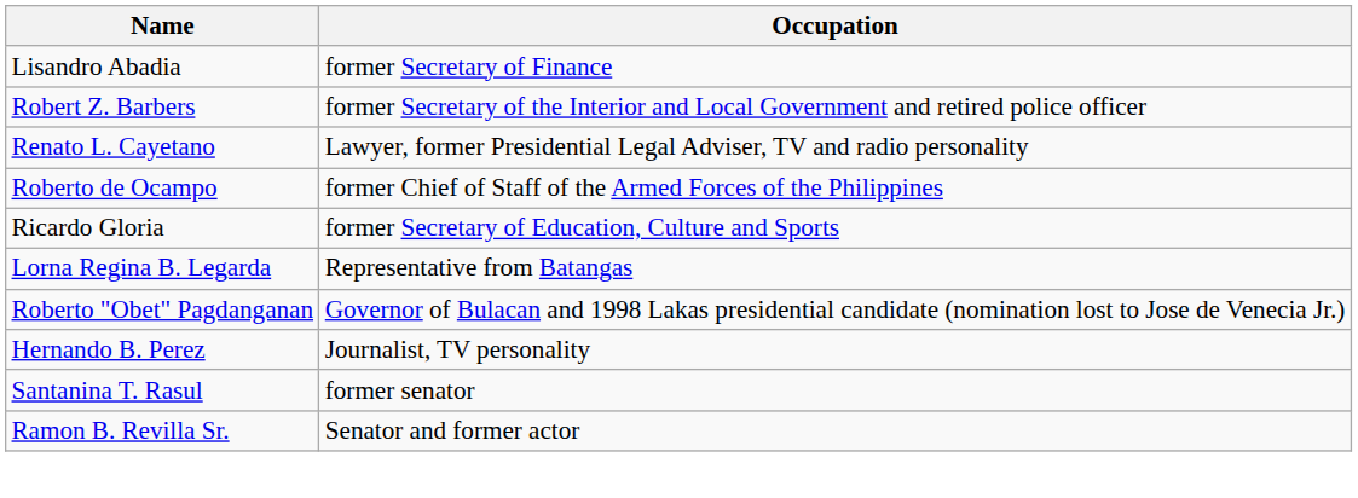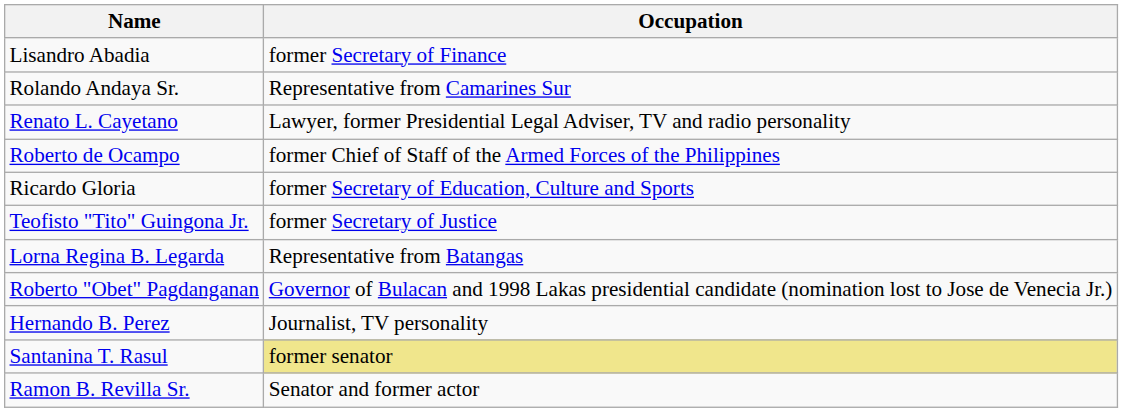+ row: Rolando Andaya Sr. | Representative from Camarines Sur
- row: Robert Z. Barbers | former Secretary of the Interior and Local Government and retired police officer
+ row: Teofisto "Tito" Guingona Jr. | former Secretary of Justice
Santanina T. Rasul | Occupation: no background -> khaki background
